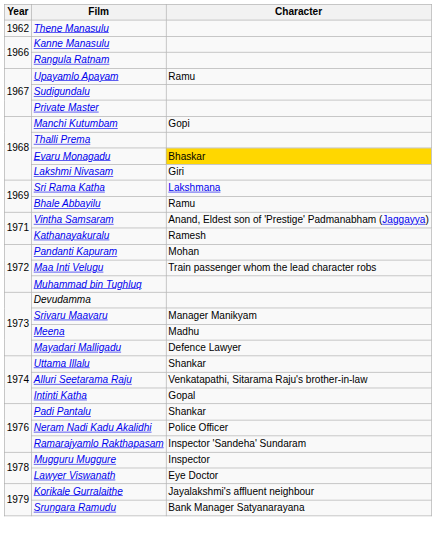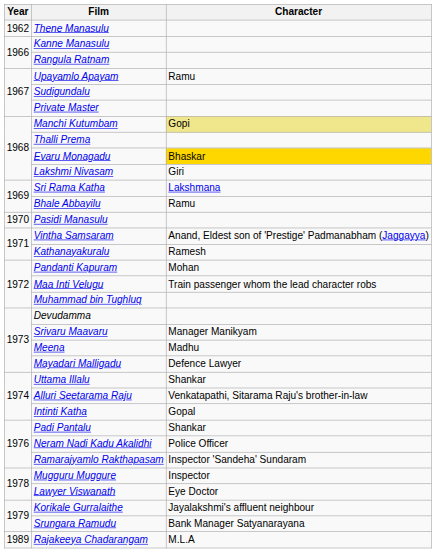Manchi Kutumbam | Character: no background -> khaki background
+ row: 1970 | Pasidi Manasulu
+ row: 1989 | Rajakeeya Chadarangam | M.L.A
